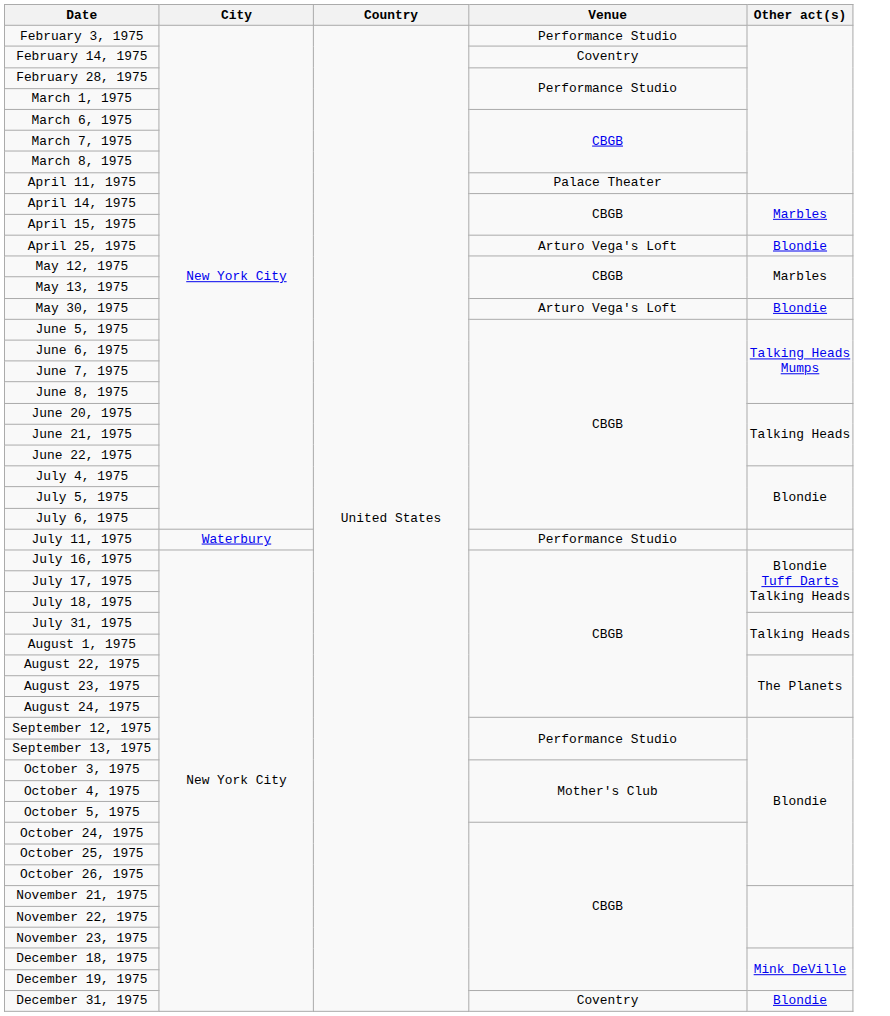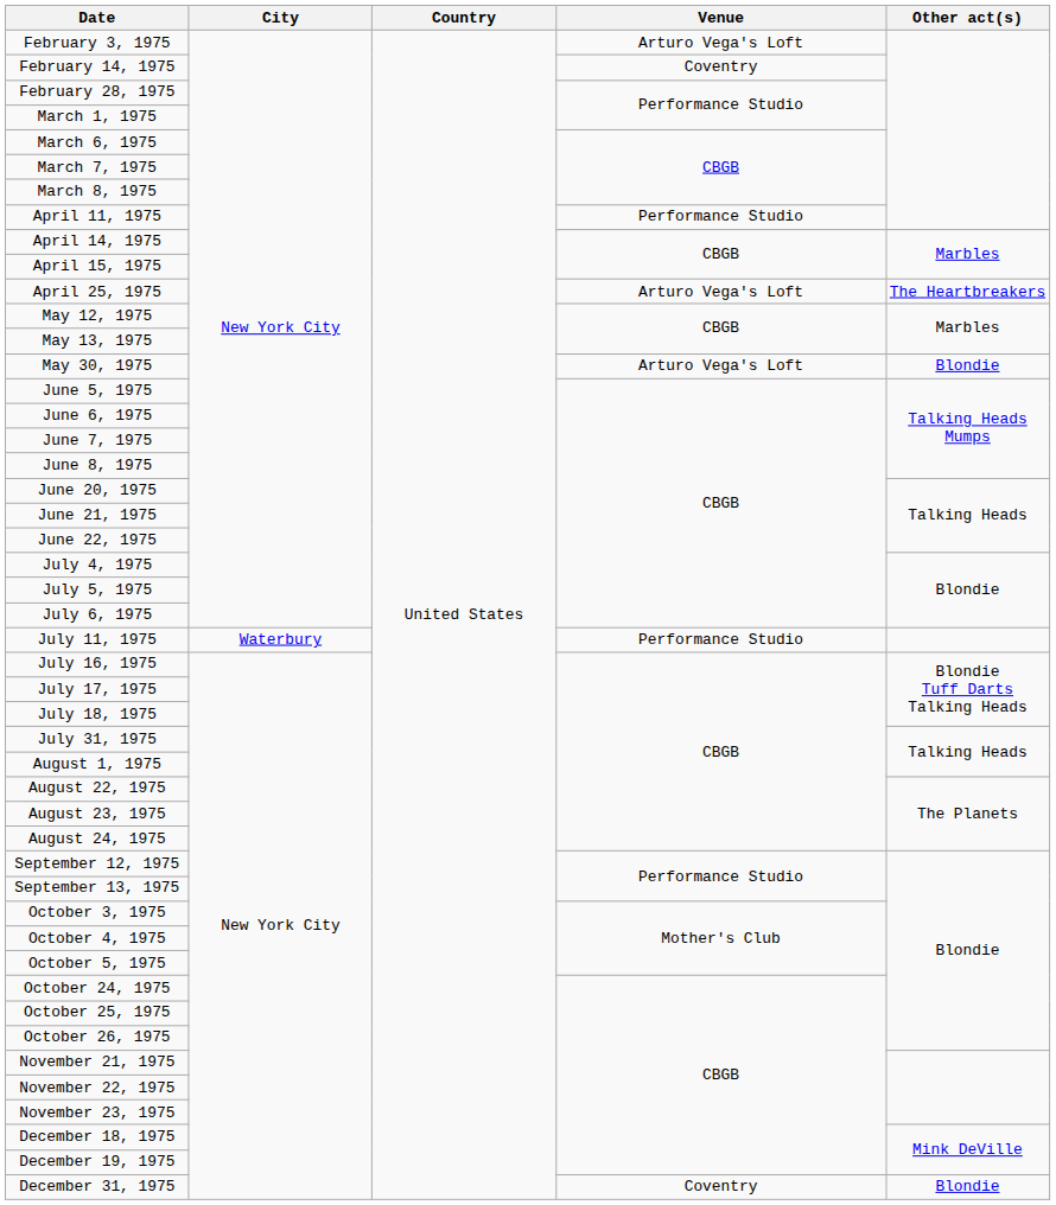February 3, 1975 | Venue: Performance Studio -> Arturo Vega's Loft
April 11, 1975 | Venue: Palace Theater -> Performance Studio
April 25, 1975 | Other act(s): Blondie -> The Heartbreakers
